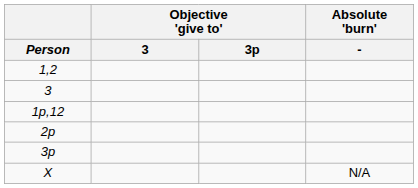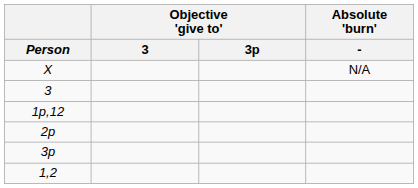rows swapped: 1,2 <-> X
